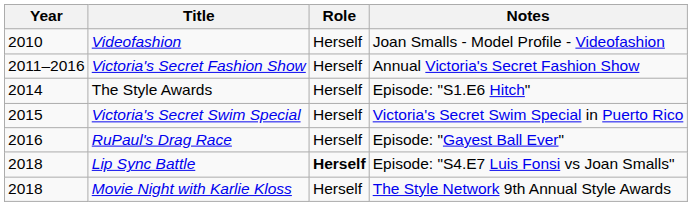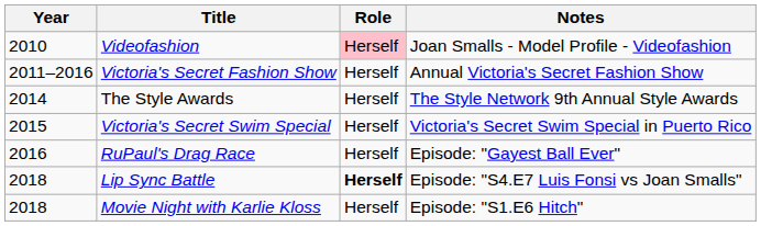Videofashion | Role: no background -> pink background
The Style Awards | Notes: Episode: "S1.E6 Hitch" -> The Style Network 9th Annual Style Awards
Movie Night with Karlie Kloss | Notes: The Style Network 9th Annual Style Awards -> Episode: "S1.E6 Hitch"
